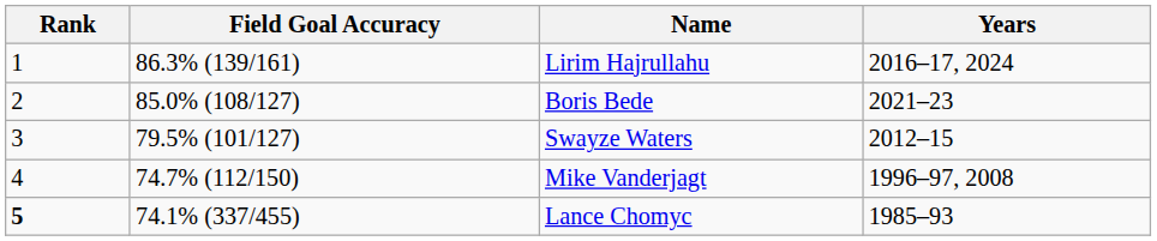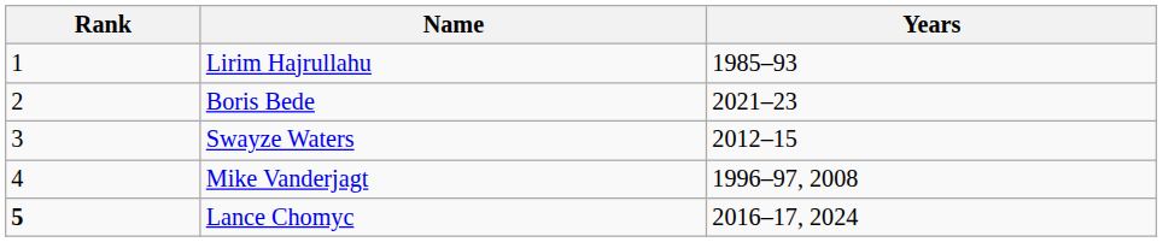- column: Field Goal Accuracy | 86.3% (139/161) | 85.0% (108/127) | 79.5% (101/127) | 74.7% (112/150) | 74.1% (337/455)
Lirim Hajrullahu | Years: 2016–17, 2024 -> 1985–93
Lance Chomyc | Years: 1985–93 -> 2016–17, 2024
